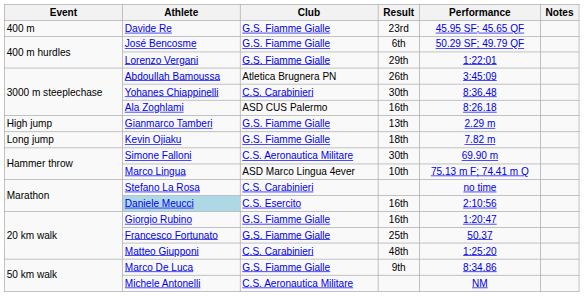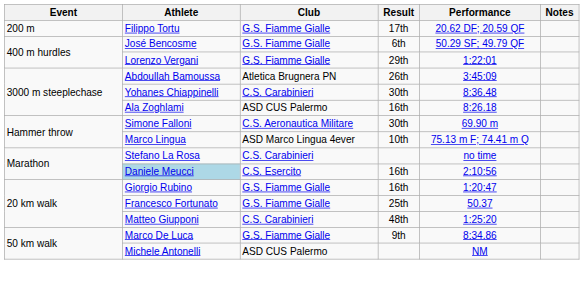+ row: 200 m | Filippo Tortu | G.S. Fiamme Gialle | 17th | 20.62 DF; 20.59 QF
- row: 400 m | Davide Re | G.S. Fiamme Gialle | 23rd | 45.95 SF; 45.65 QF
- row: High jump | Gianmarco Tamberi | G.S. Fiamme Gialle | 13th | 2.29 m
- row: Long jump | Kevin Ojiaku | G.S. Fiamme Gialle | 18th | 7.82 m
Michele Antonelli | Club: C.S. Aeronautica Militare -> ASD CUS Palermo
